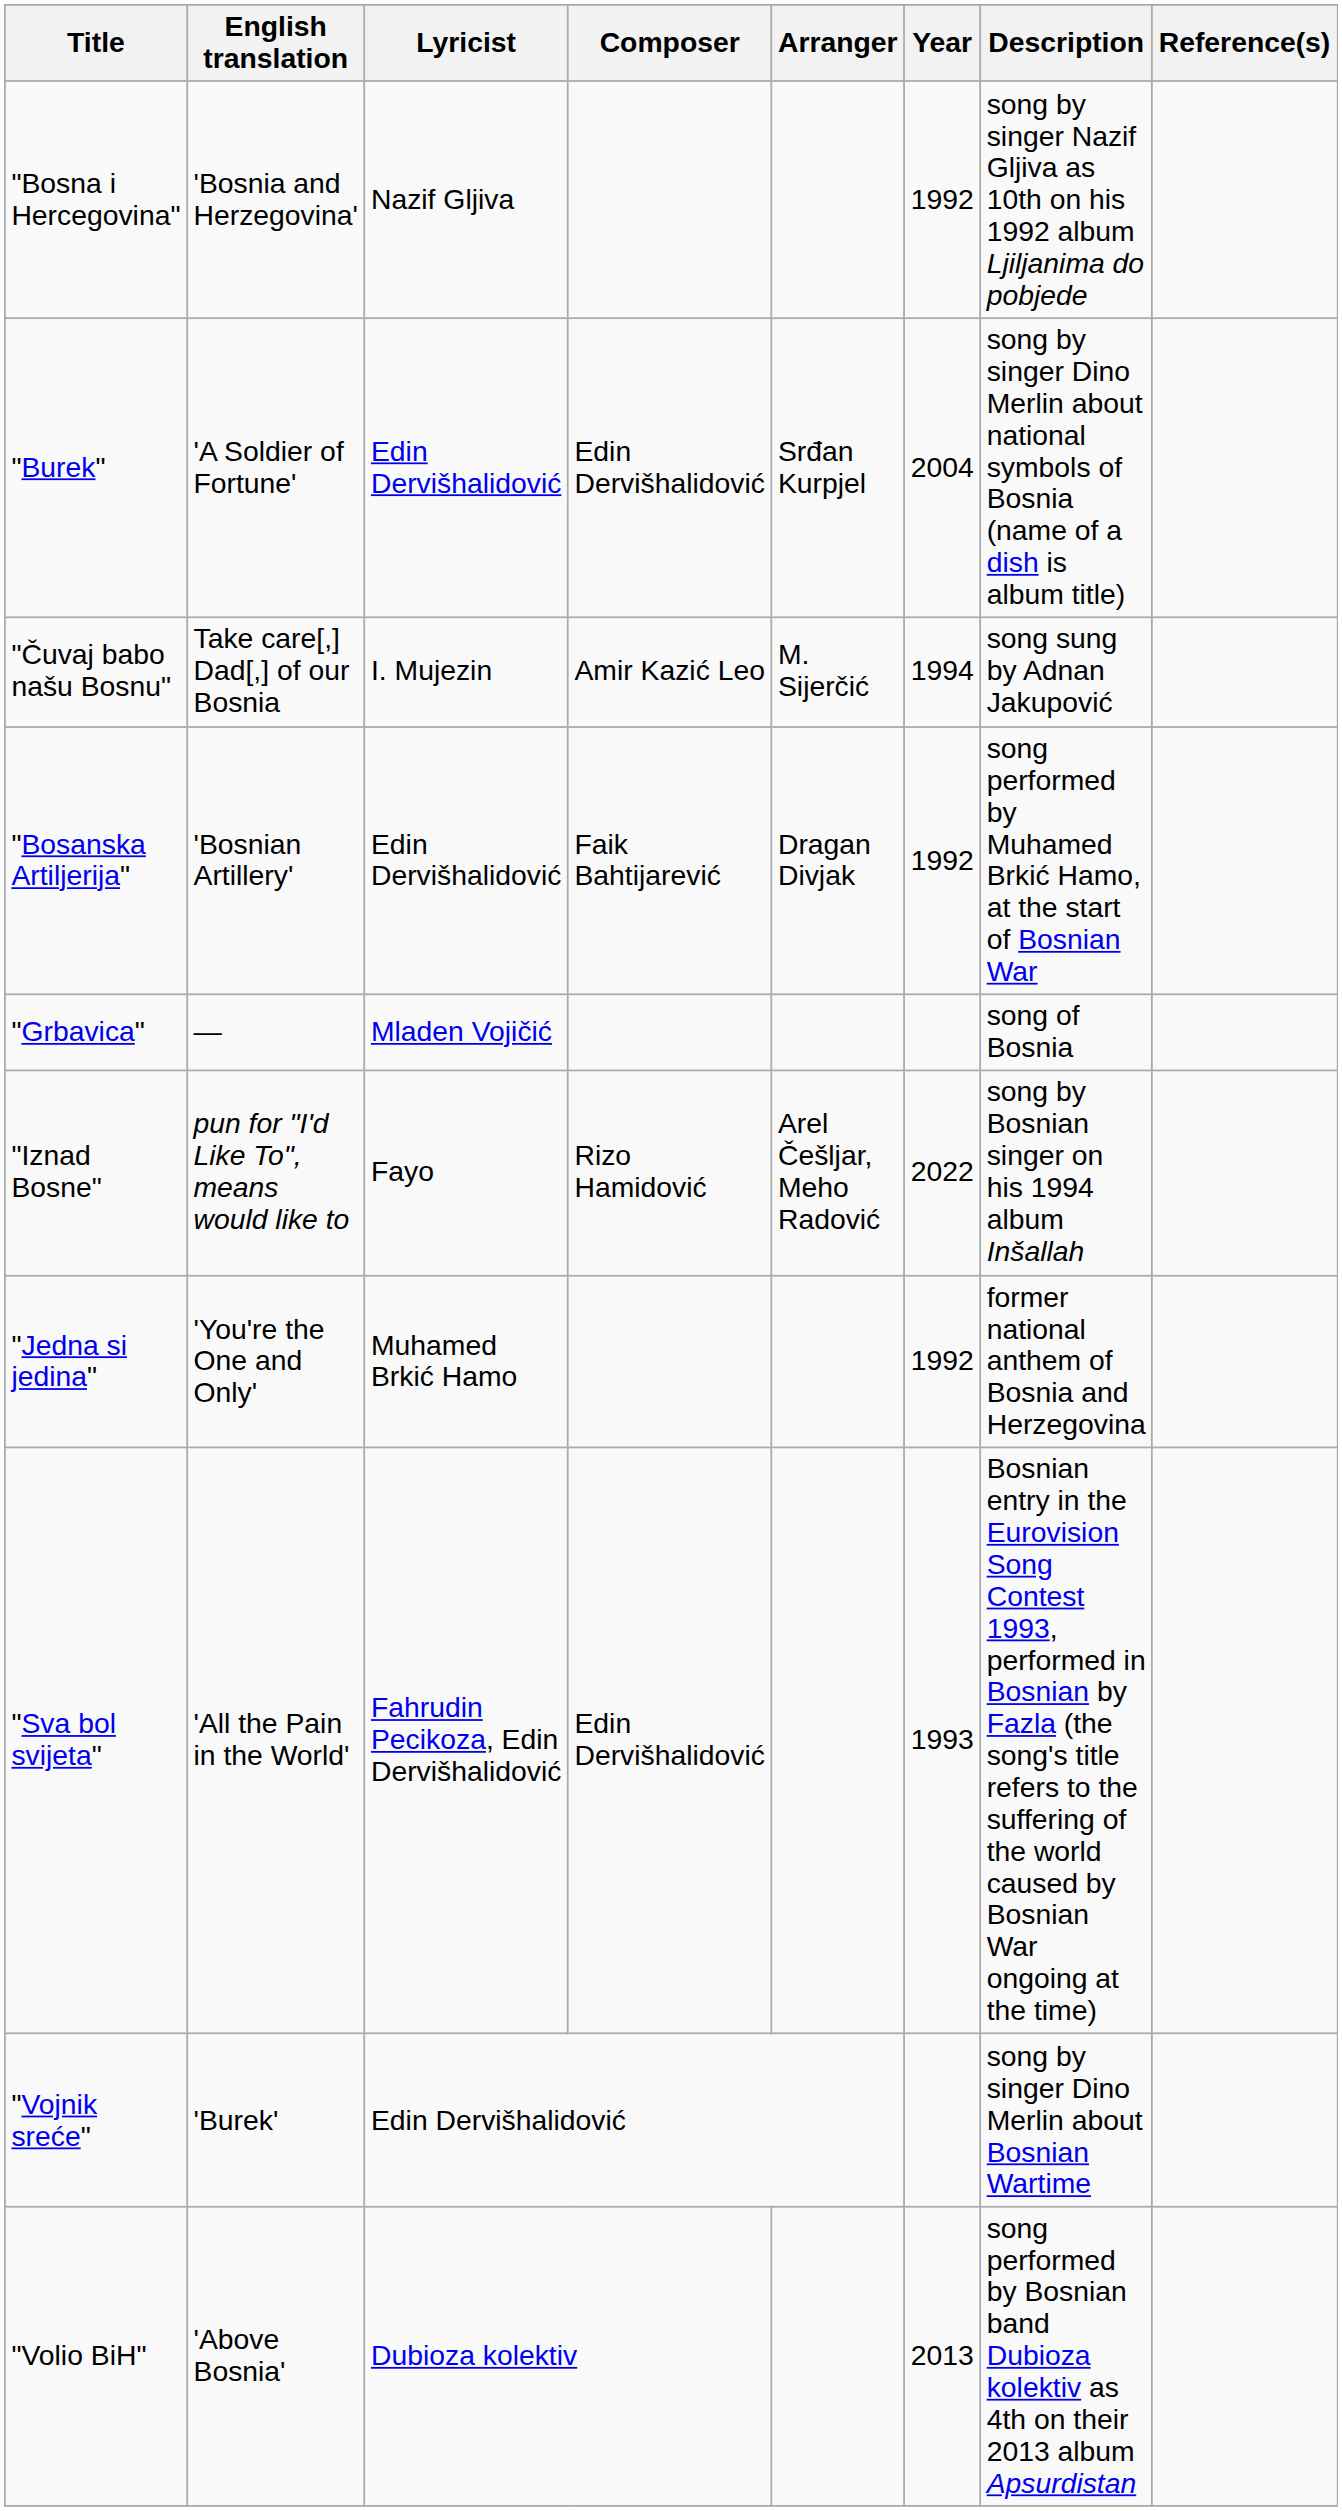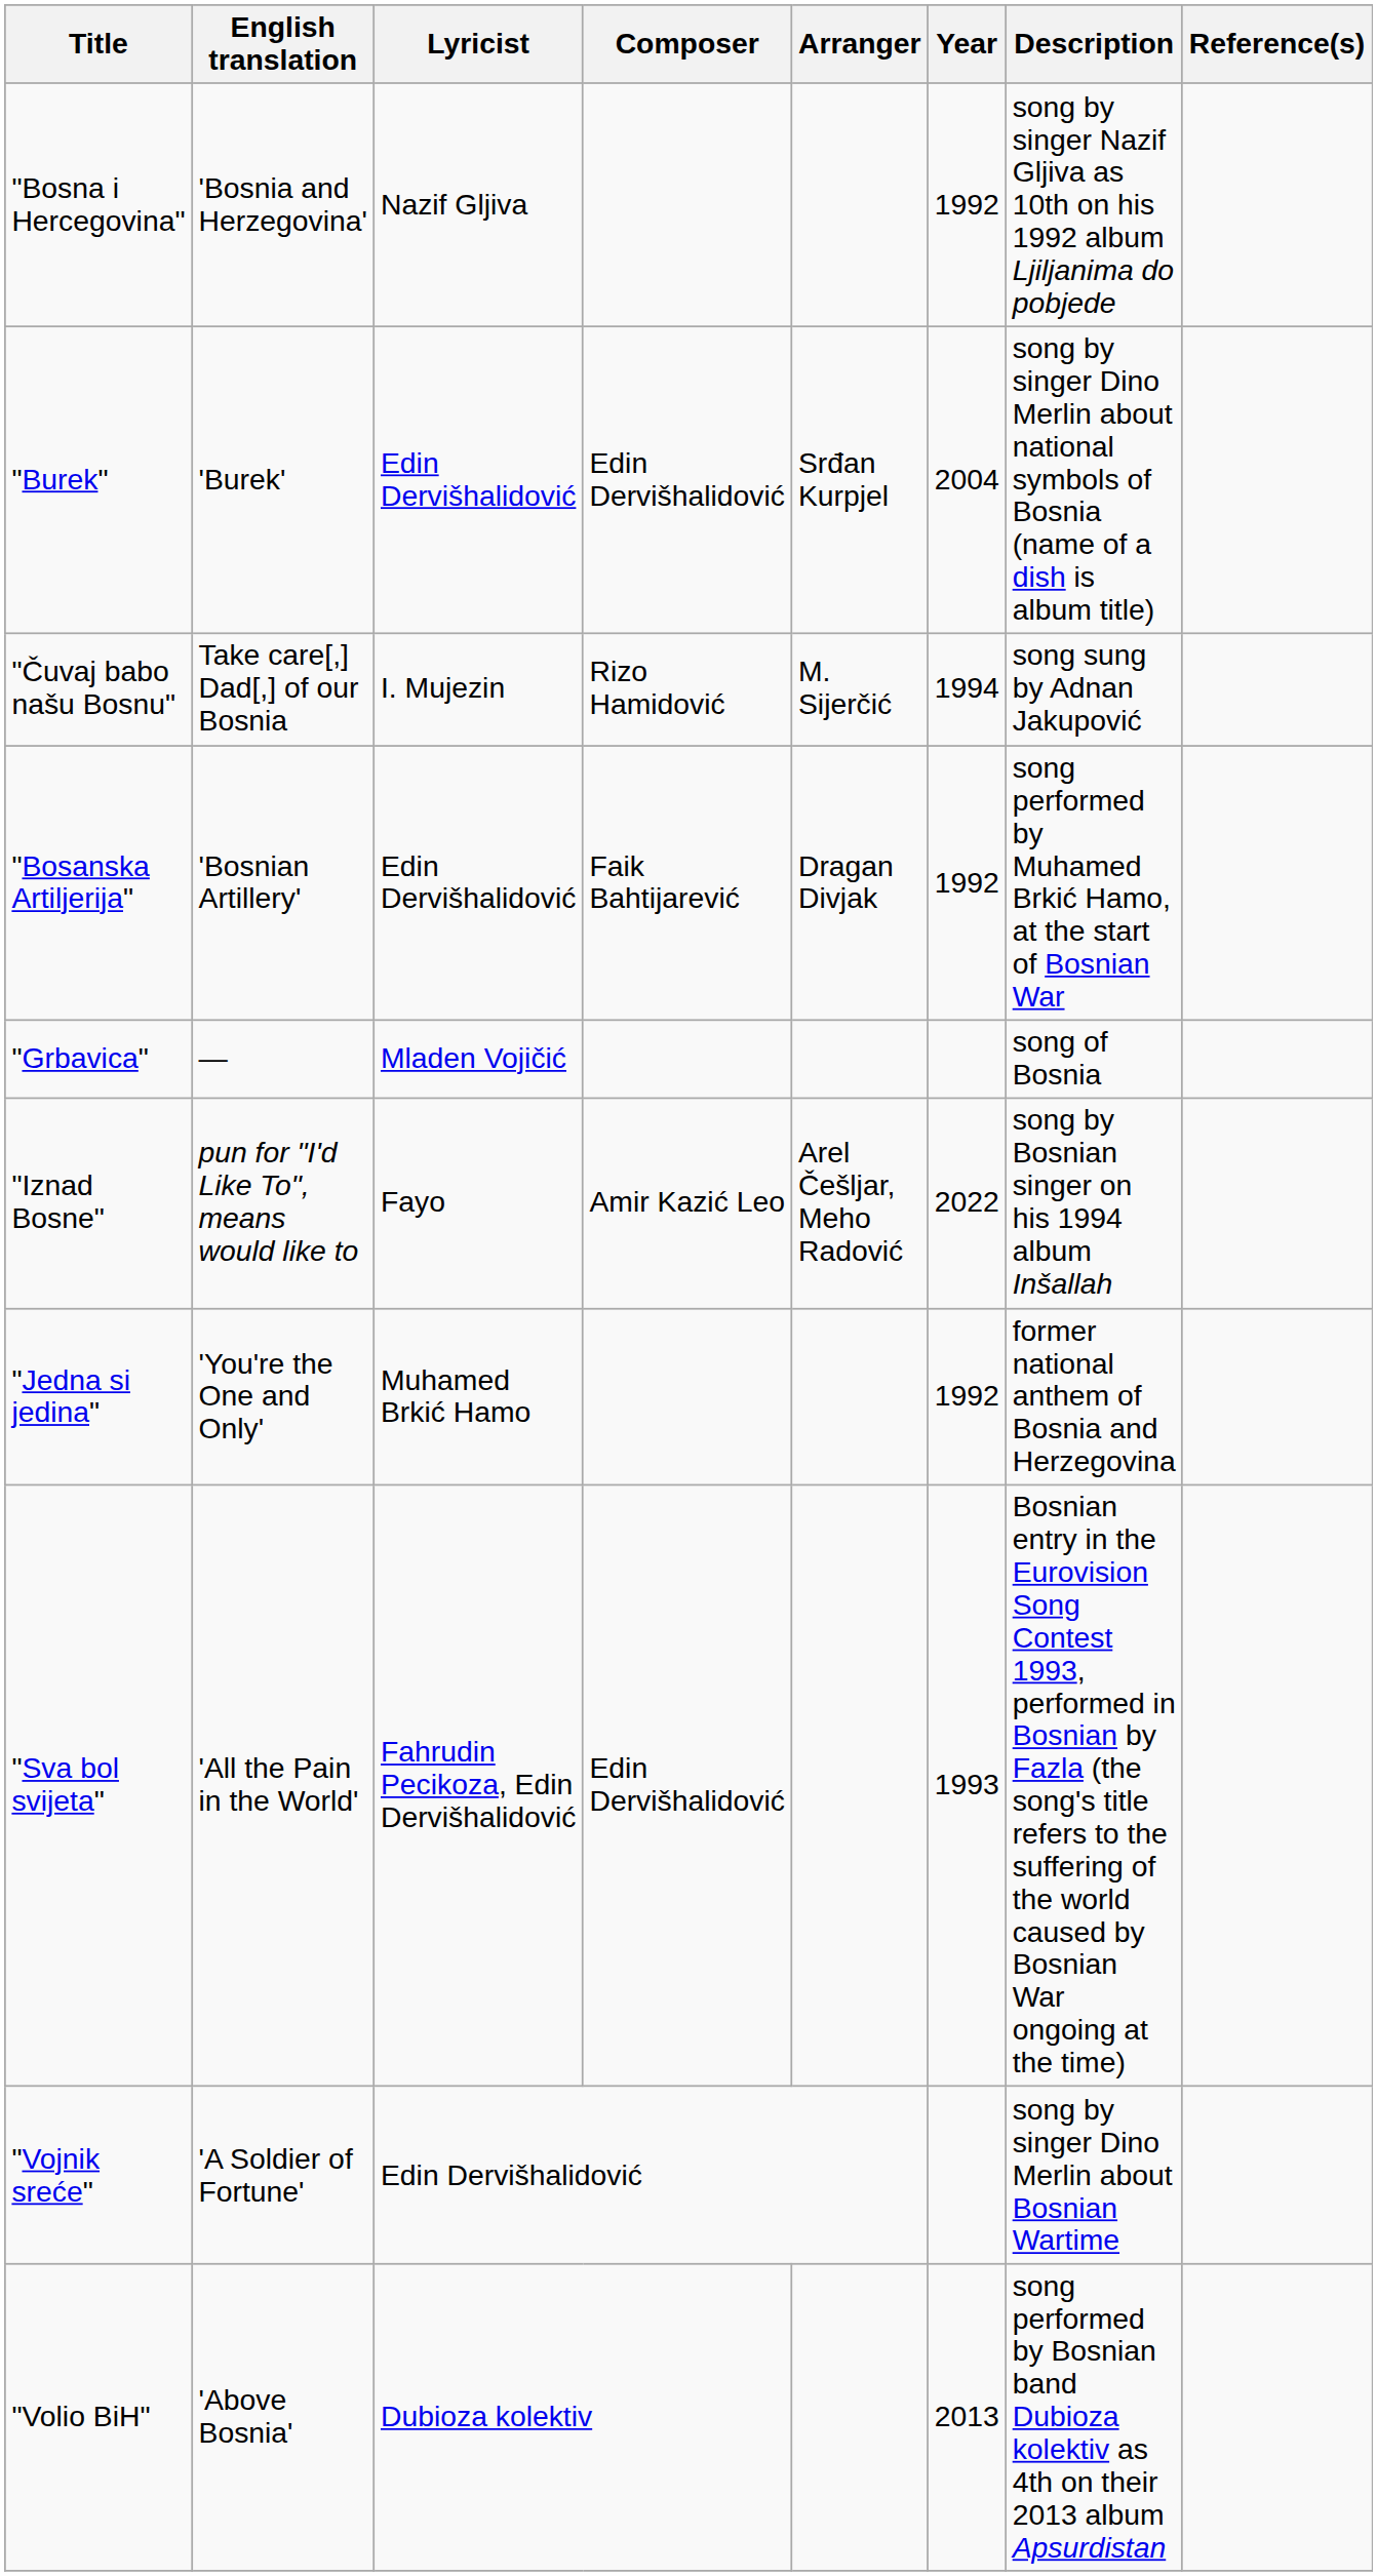"Burek" | English translation: 'A Soldier of Fortune' -> 'Burek'
"Čuvaj babo našu Bosnu" | Composer: Amir Kazić Leo -> Rizo Hamidović
"Iznad Bosne" | Composer: Rizo Hamidović -> Amir Kazić Leo
"Vojnik sreće" | English translation: 'Burek' -> 'A Soldier of Fortune'
